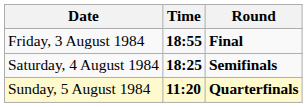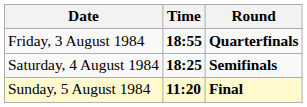Friday, 3 August 1984 | Round: Final -> Quarterfinals
Sunday, 5 August 1984 | Round: Quarterfinals -> Final
